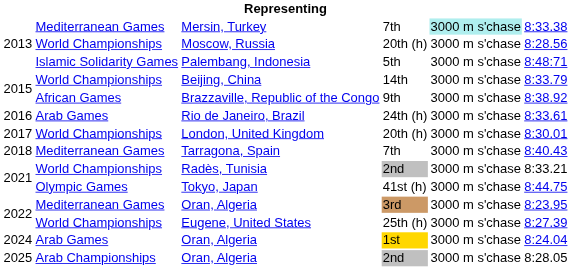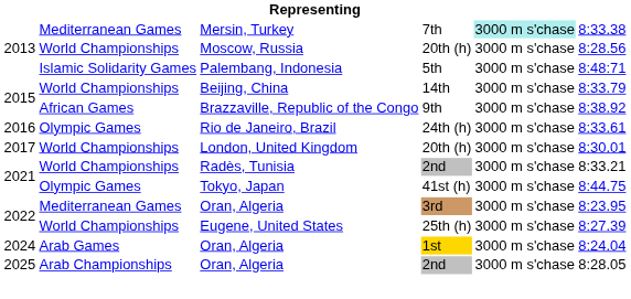Rio de Janeiro, Brazil | column 2: Arab Games -> Olympic Games
- row: 2018 | Mediterranean Games | Tarragona, Spain | 7th | 3000 m s'chase | 8:40.43
